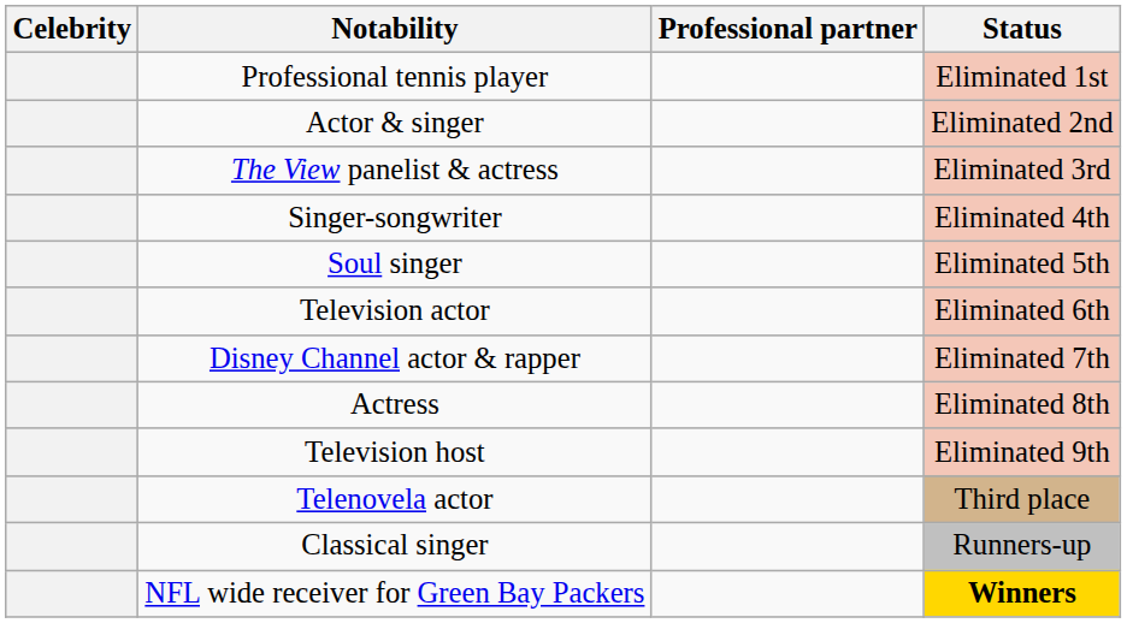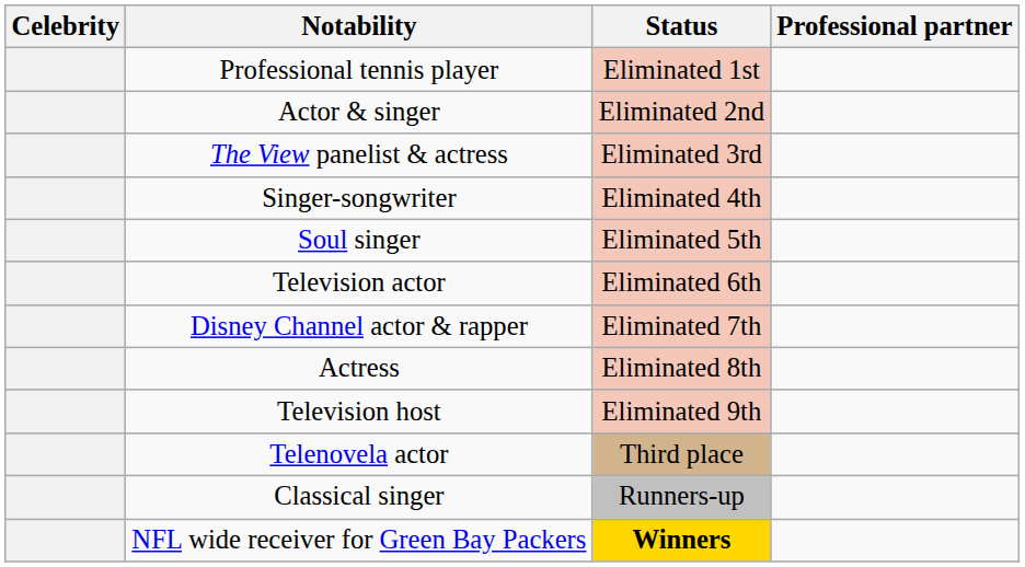columns swapped: Professional partner <-> Status
